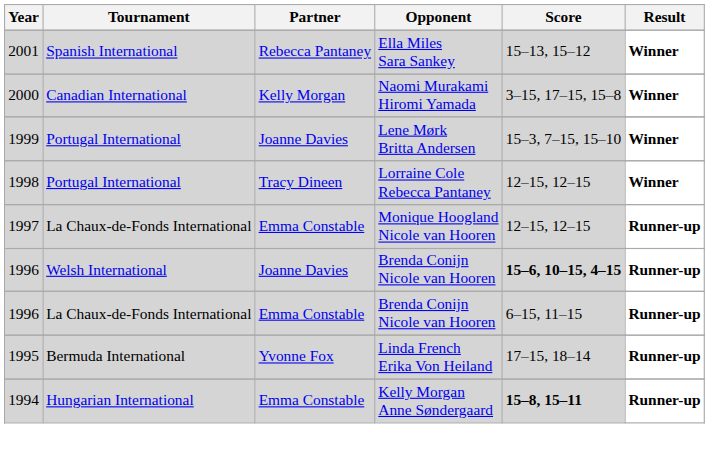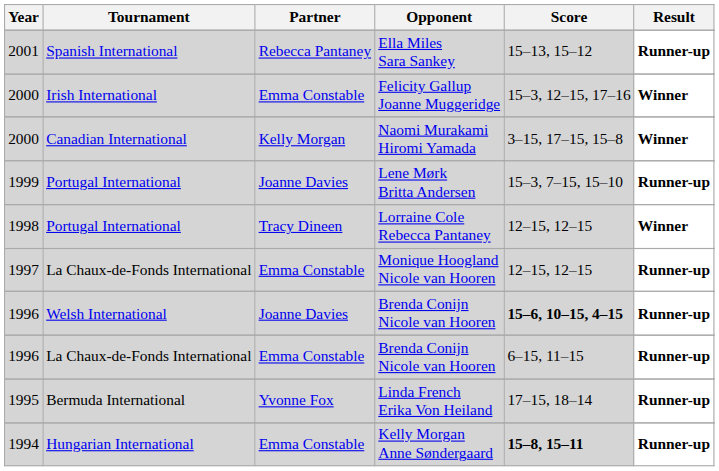Ella Miles Sara Sankey | Result: Winner -> Runner-up
+ row: 2000 | Irish International | Emma Constable | Felicity Gallup Joanne Muggeridge | 15–3, 12–15, 17–16 | Winner
Lene Mørk Britta Andersen | Result: Winner -> Runner-up
